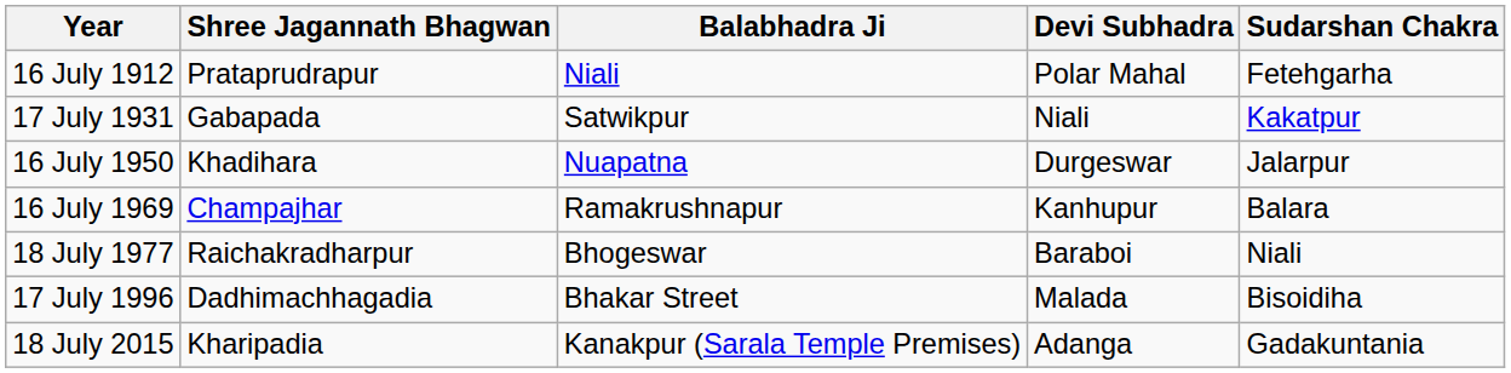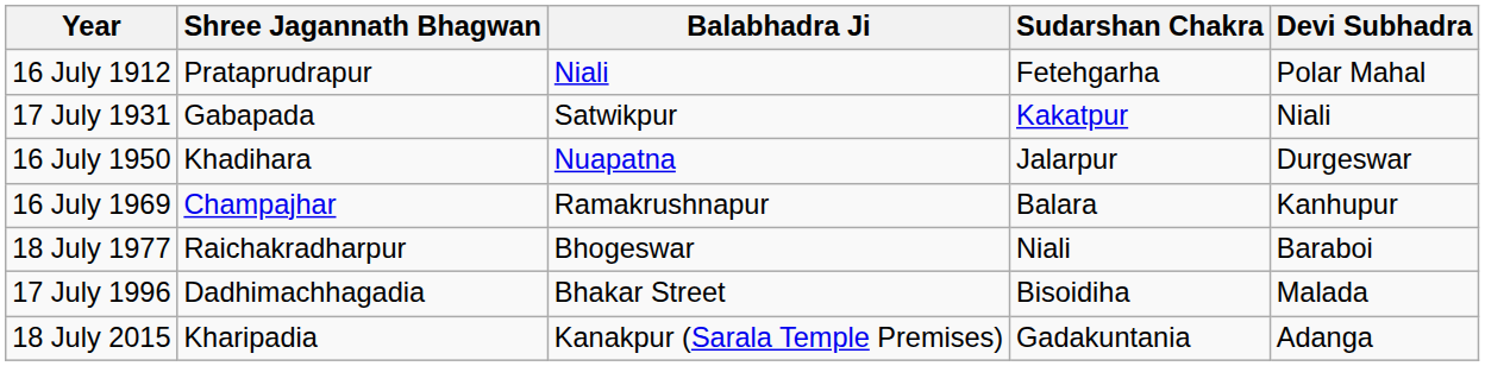columns swapped: Devi Subhadra <-> Sudarshan Chakra
